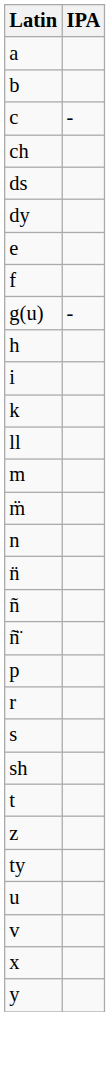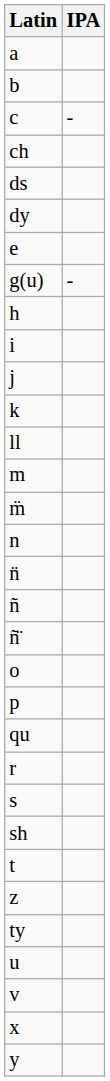- row: f
+ row: j
+ row: o
+ row: qu
